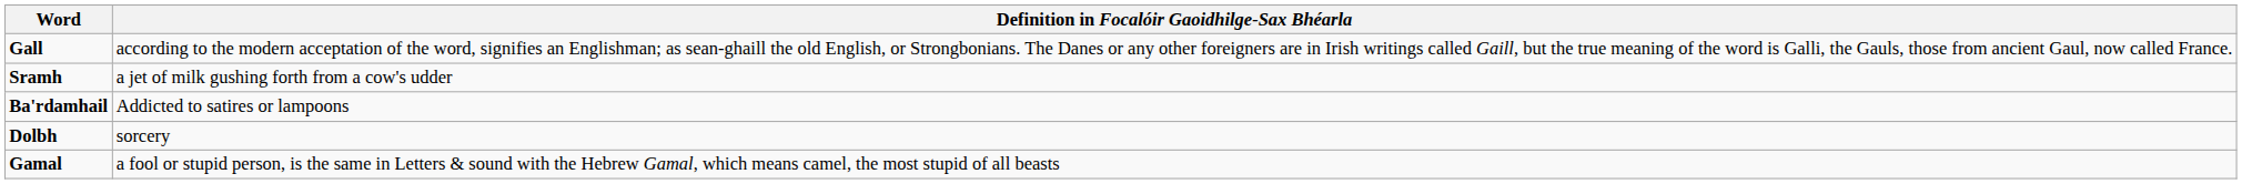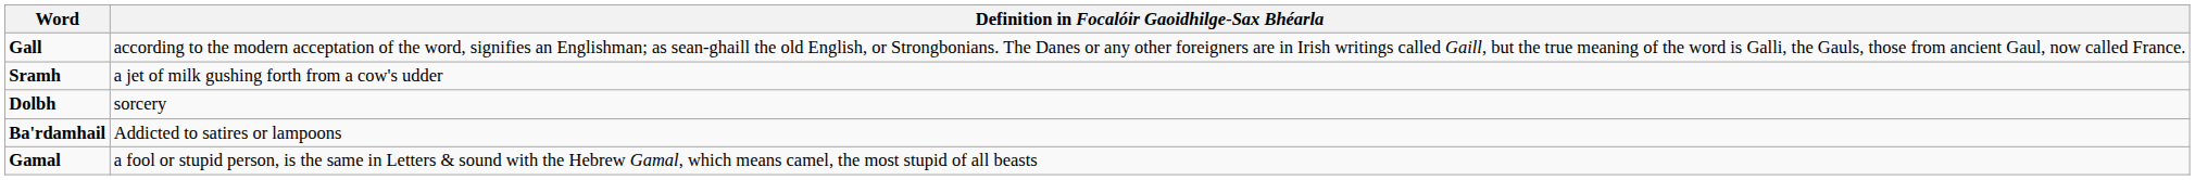rows swapped: Dolbh <-> Ba'rdamhail
